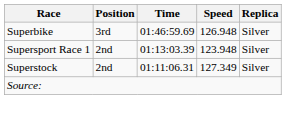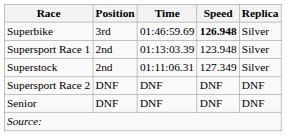Superbike | Speed: normal -> bold
+ row: Supersport Race 2 | DNF | DNF | DNF | DNF
+ row: Senior | DNF | DNF | DNF | DNF
